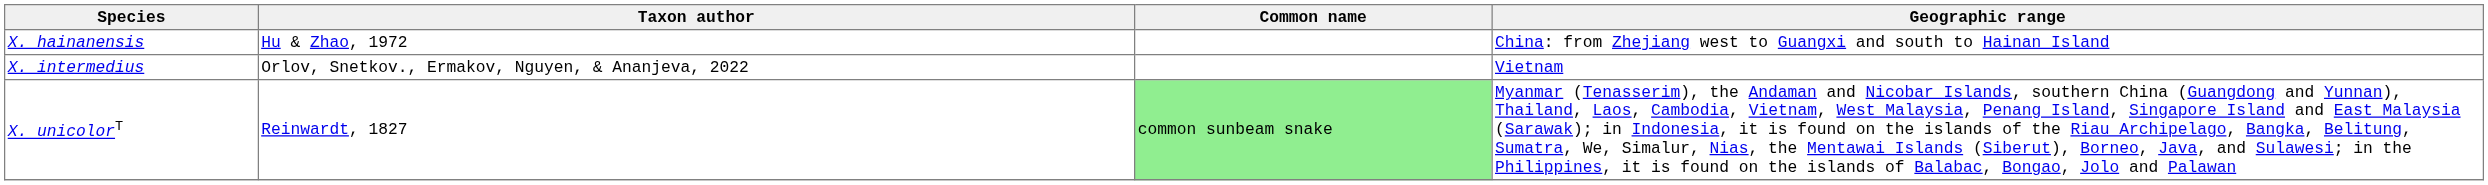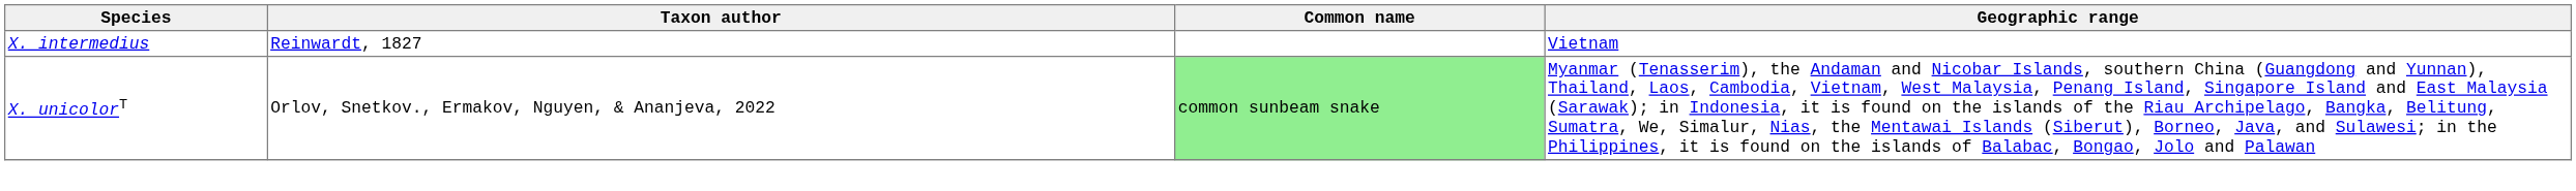- row: X. hainanensis | Hu & Zhao, 1972 | China: from Zhejiang west to Guangxi and south to Hainan Island
X. intermedius | Taxon author: Orlov, Snetkov., Ermakov, Nguyen, & Ananjeva, 2022 -> Reinwardt, 1827
X. unicolorT | Taxon author: Reinwardt, 1827 -> Orlov, Snetkov., Ermakov, Nguyen, & Ananjeva, 2022
